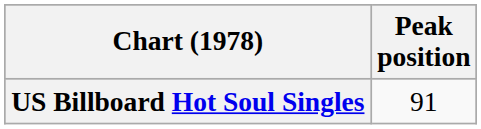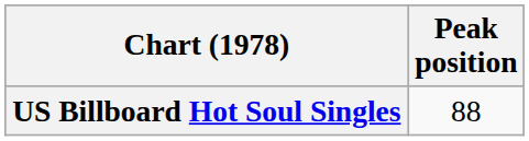US Billboard Hot Soul Singles | Peak position: 91 -> 88
